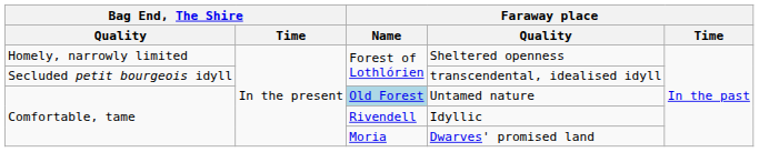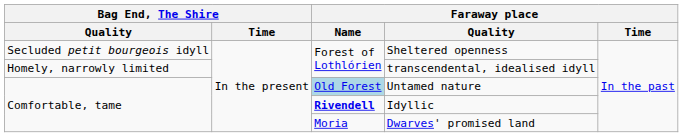Sheltered openness | Bag End, The Shire / Quality: Homely, narrowly limited -> Secluded petit bourgeois idyll
transcendental, idealised idyll | Bag End, The Shire / Quality: Secluded petit bourgeois idyll -> Homely, narrowly limited
Idyllic | Faraway place / Name: normal -> bold
